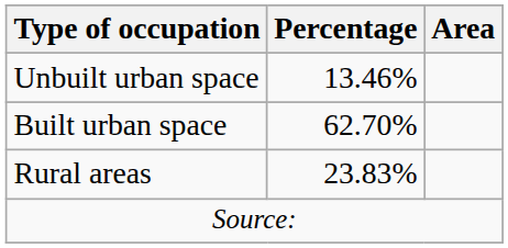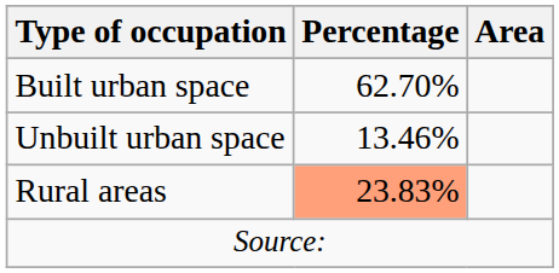rows swapped: Built urban space <-> Unbuilt urban space
Rural areas | Percentage: no background -> lightsalmon background
